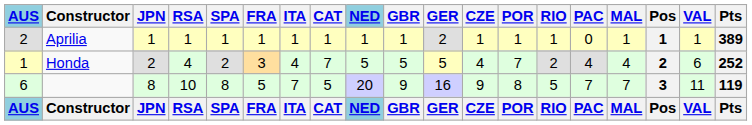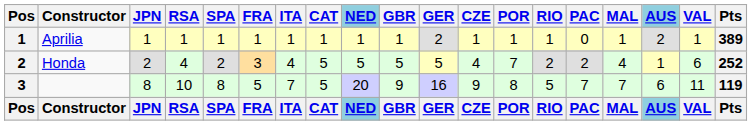columns swapped: Pos <-> AUS
Honda | CAT: 7 -> 5
Honda | PAC: 4 -> 2
